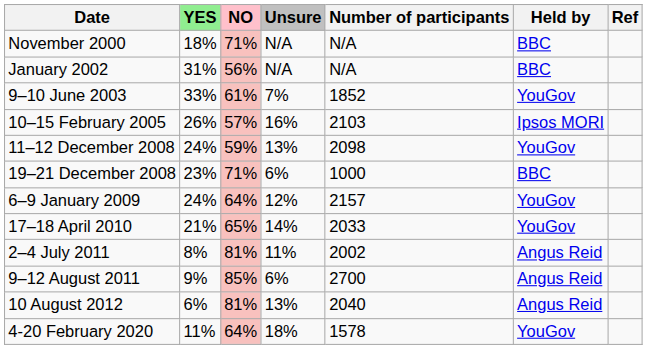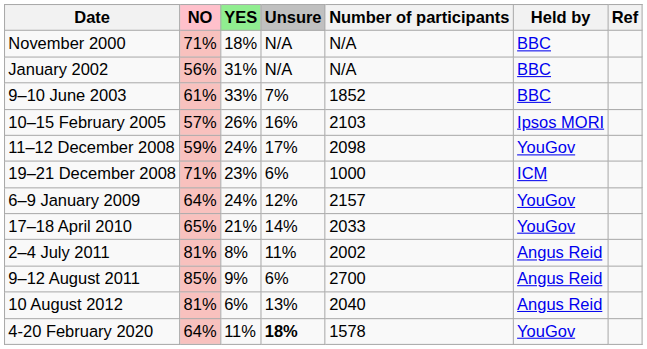columns swapped: YES <-> NO
9–10 June 2003 | Held by: YouGov -> BBC
11–12 December 2008 | Unsure: 13% -> 17%
19–21 December 2008 | Held by: BBC -> ICM
4-20 February 2020 | Unsure: normal -> bold
